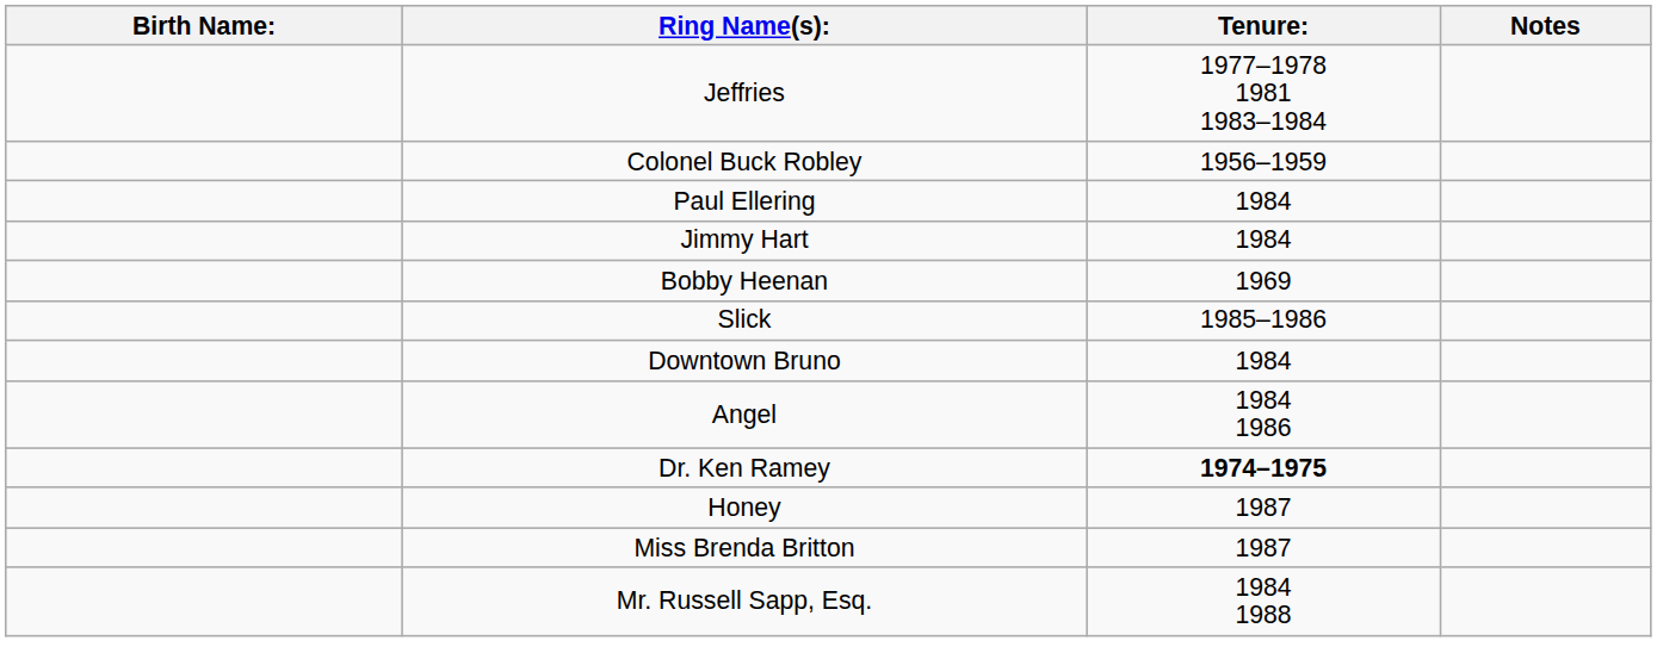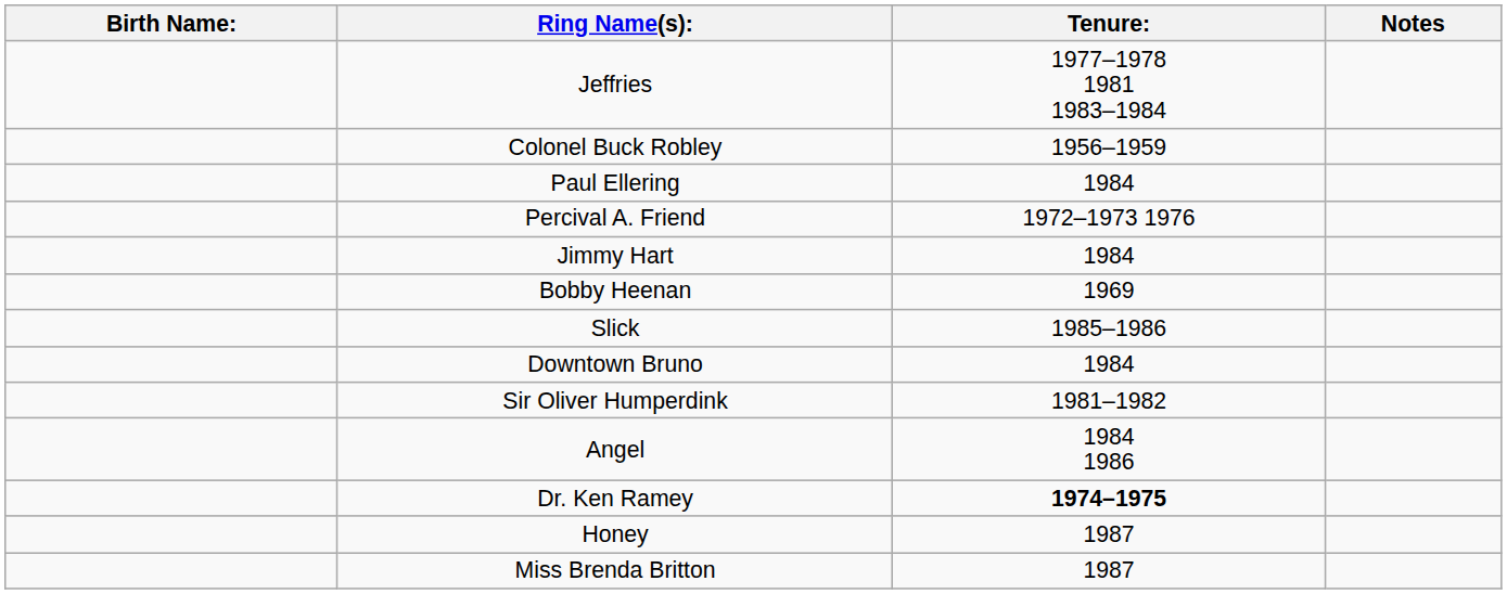+ row: Percival A. Friend | 1972–1973 1976
+ row: Sir Oliver Humperdink | 1981–1982
- row: Mr. Russell Sapp, Esq. | 1984 1988
